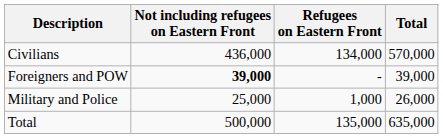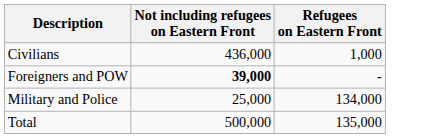- column: Total | 570,000 | 39,000 | 26,000 | 635,000
Civilians | Refugees on Eastern Front: 134,000 -> 1,000
Military and Police | Refugees on Eastern Front: 1,000 -> 134,000
